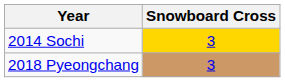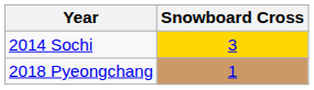2018 Pyeongchang | Snowboard Cross: 3 -> 1
